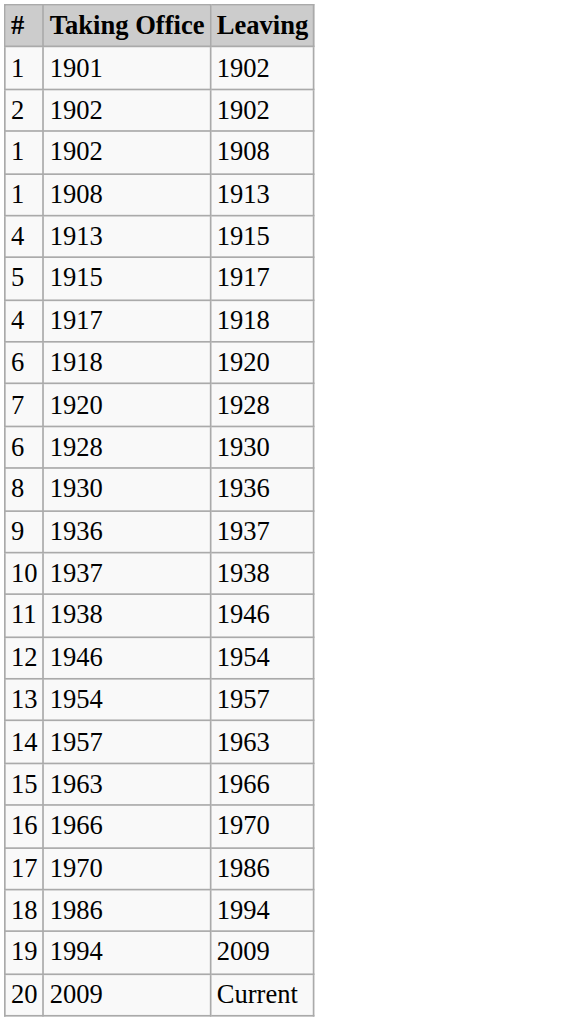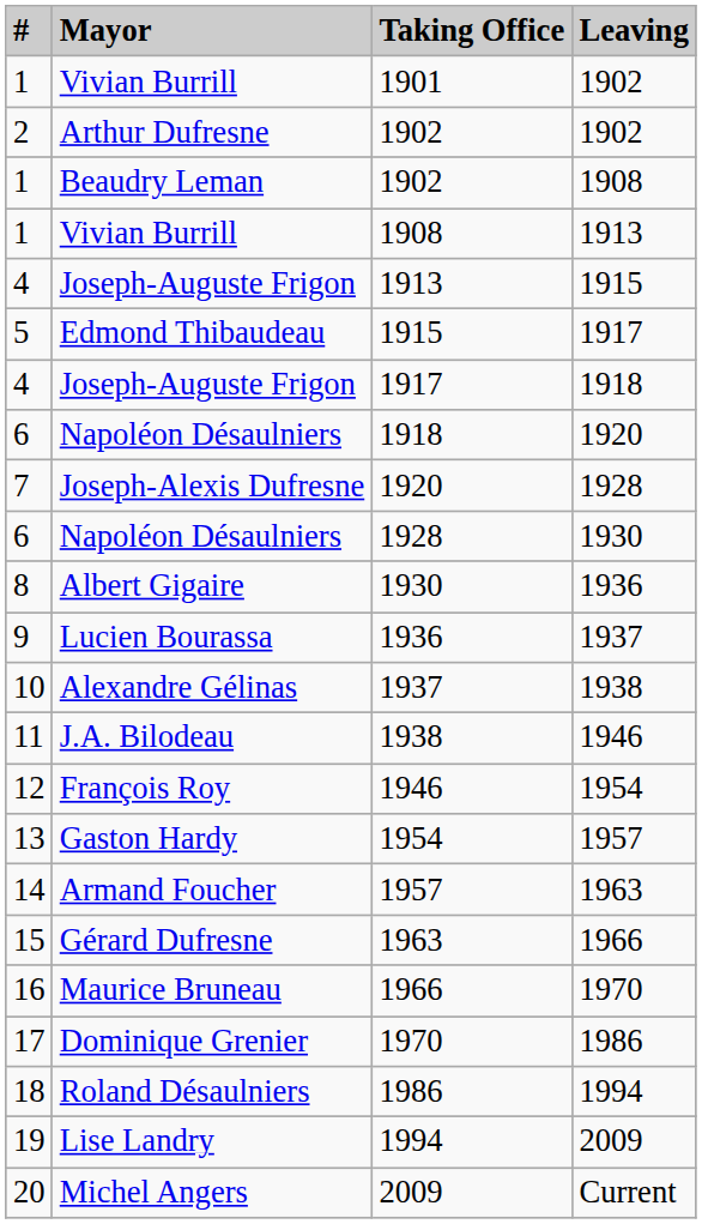+ column: Mayor | Vivian Burrill | Arthur Dufresne | Beaudry Leman | Vivian Burrill | Joseph-Auguste Frigon | Edmond Thibaudeau | Joseph-Auguste Frigon | Napoléon Désaulniers | Joseph-Alexis Dufresne | Napoléon Désaulniers | Albert Gigaire | Lucien Bourassa | Alexandre Gélinas | J.A. Bilodeau | François Roy | Gaston Hardy | Armand Foucher | Gérard Dufresne | Maurice Bruneau | Dominique Grenier | Roland Désaulniers | Lise Landry | Michel Angers
